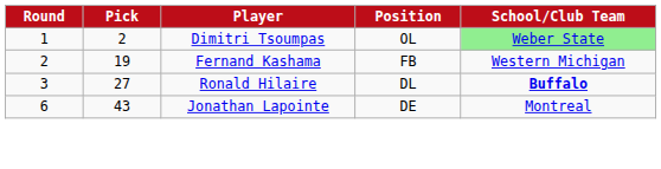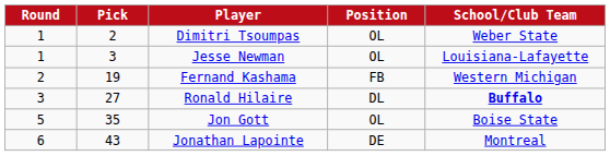Dimitri Tsoumpas | School/Club Team: lightgreen background -> no background
+ row: 1 | 3 | Jesse Newman | OL | Louisiana-Lafayette
+ row: 5 | 35 | Jon Gott | OL | Boise State
